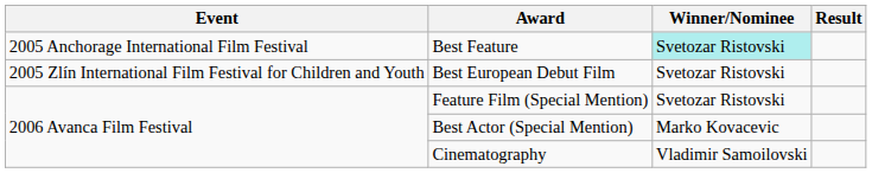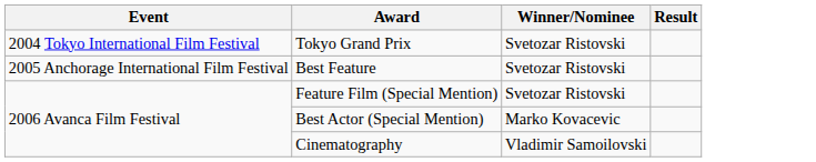+ row: 2004 Tokyo International Film Festival | Tokyo Grand Prix | Svetozar Ristovski
Best Feature | Winner/Nominee: paleturquoise background -> no background
- row: 2005 Zlín International Film Festival for Children and Youth | Best European Debut Film | Svetozar Ristovski
